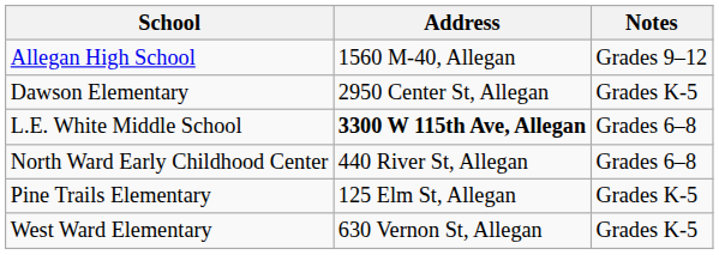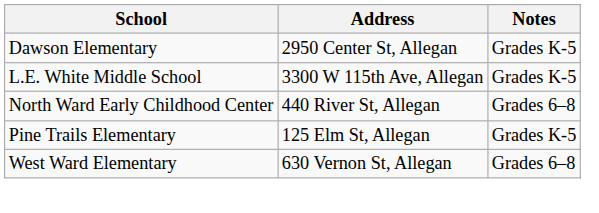- row: Allegan High School | 1560 M-40, Allegan | Grades 9–12
L.E. White Middle School | Address: bold -> normal
L.E. White Middle School | Notes: Grades 6–8 -> Grades K-5
West Ward Elementary | Notes: Grades K-5 -> Grades 6–8
